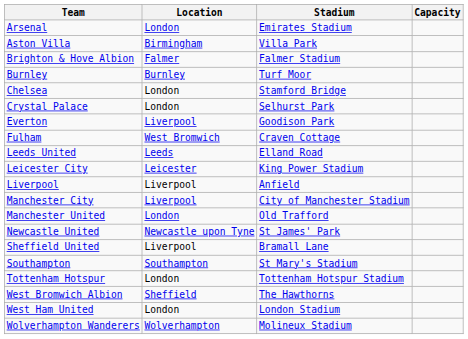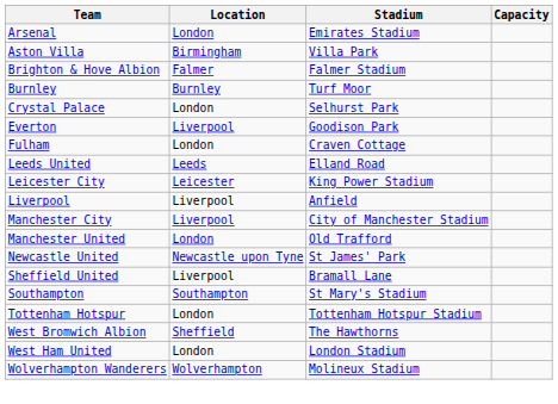- row: Chelsea | London | Stamford Bridge
Fulham | Location: West Bromwich -> London
